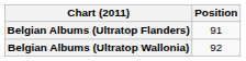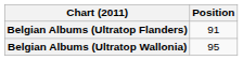Belgian Albums (Ultratop Wallonia) | Position: 92 -> 95
